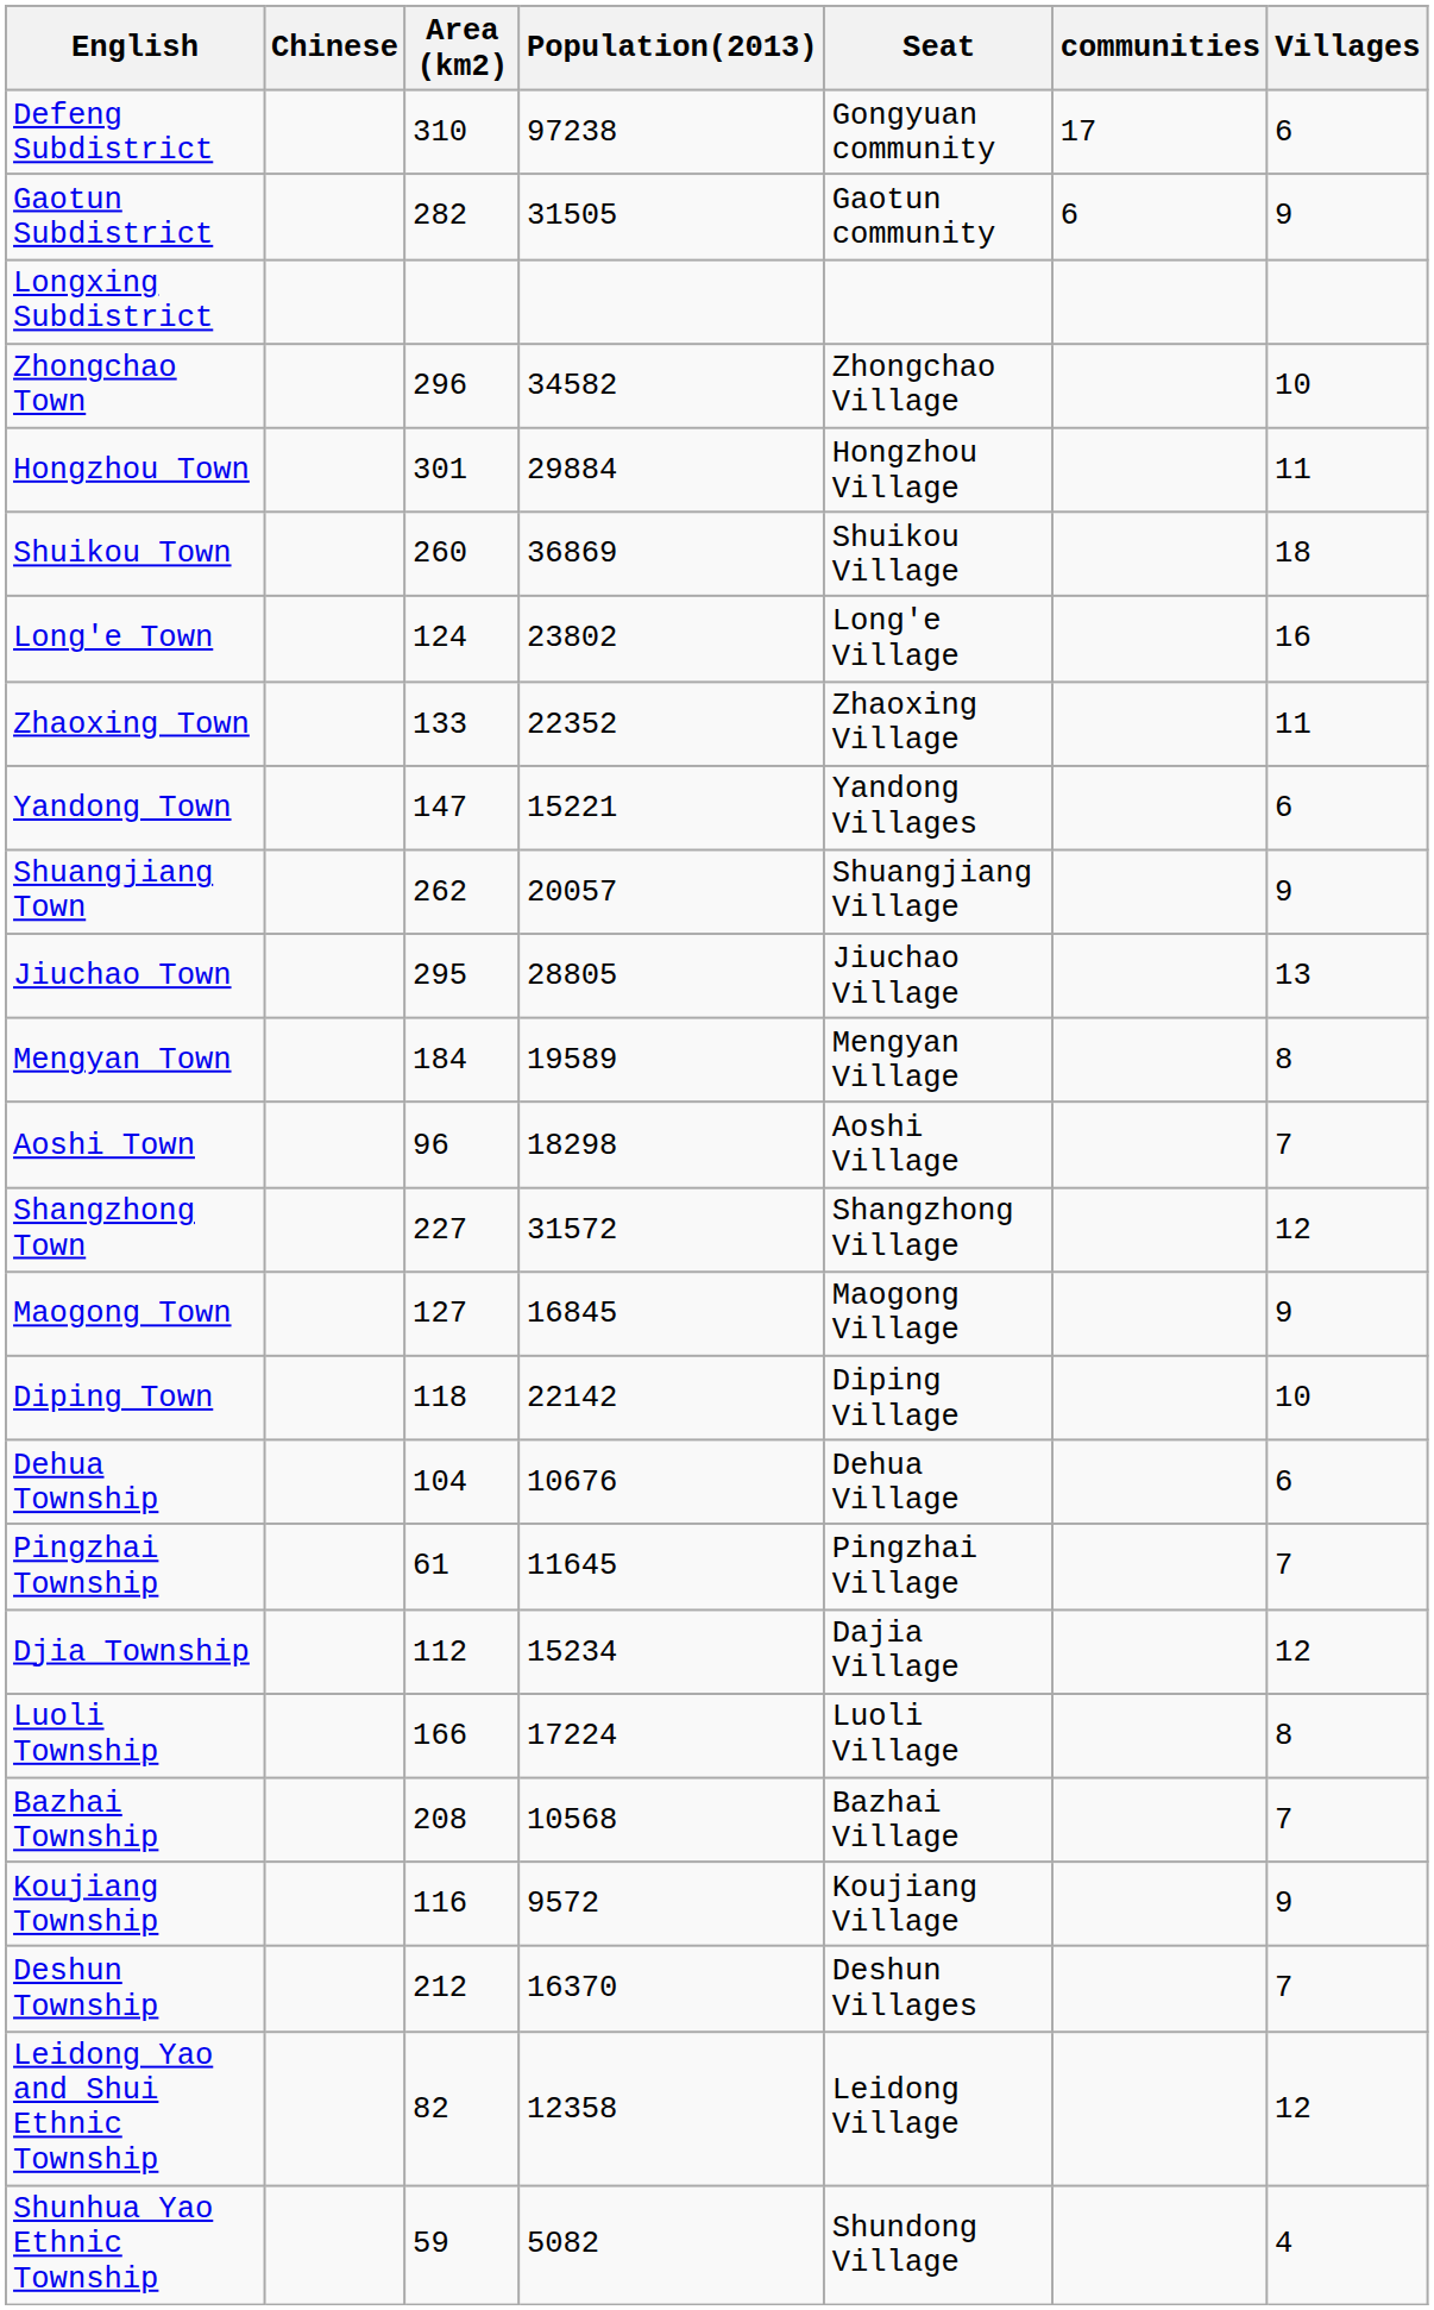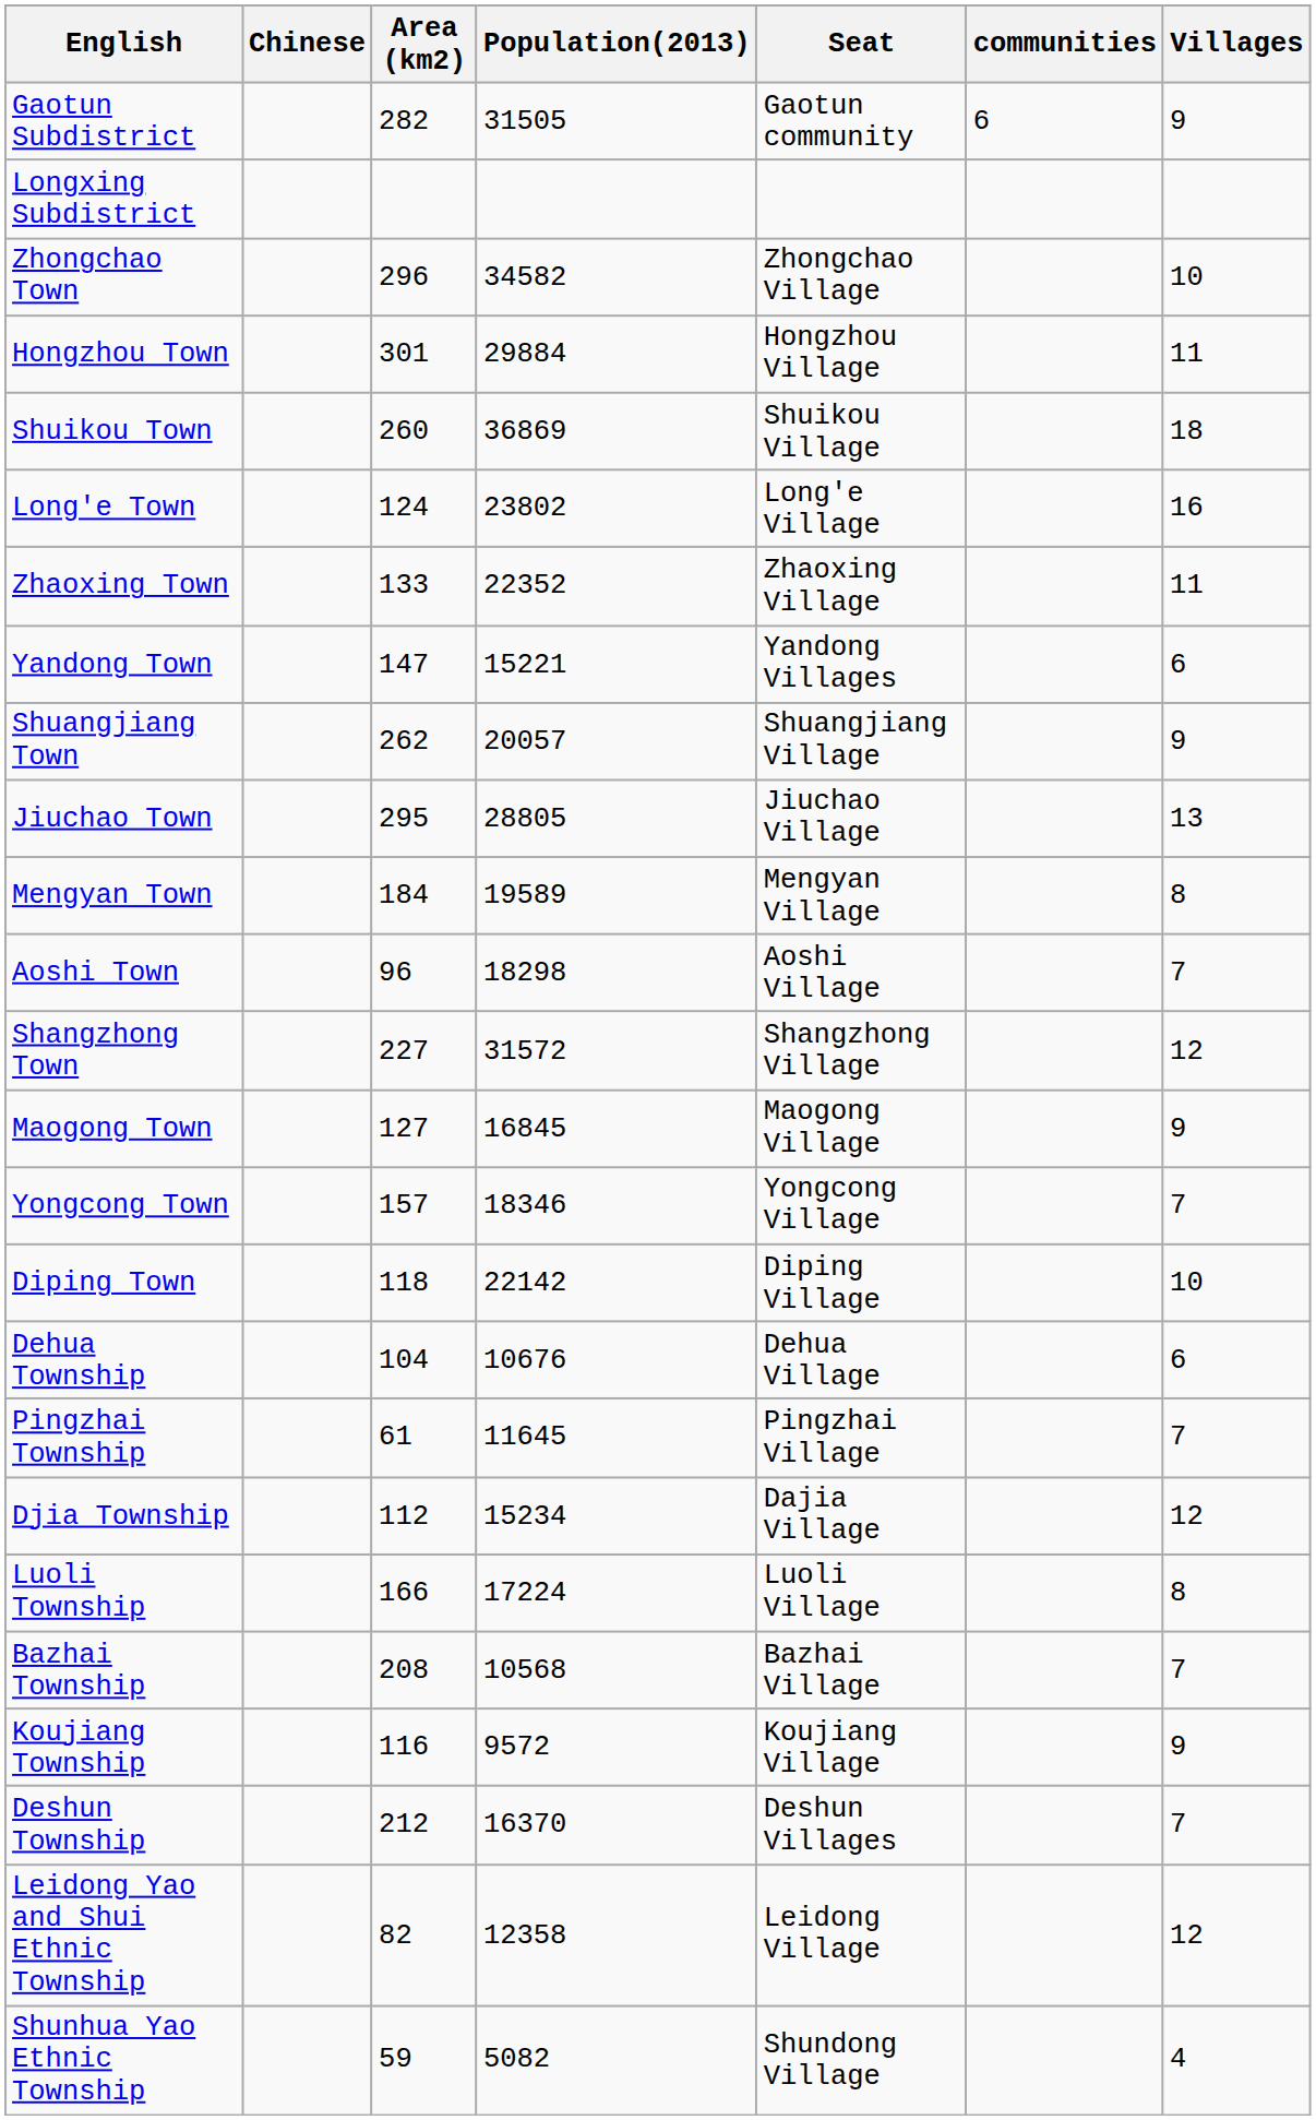- row: Defeng Subdistrict | 310 | 97238 | Gongyuan community | 17 | 6
+ row: Yongcong Town | 157 | 18346 | Yongcong Village | 7
